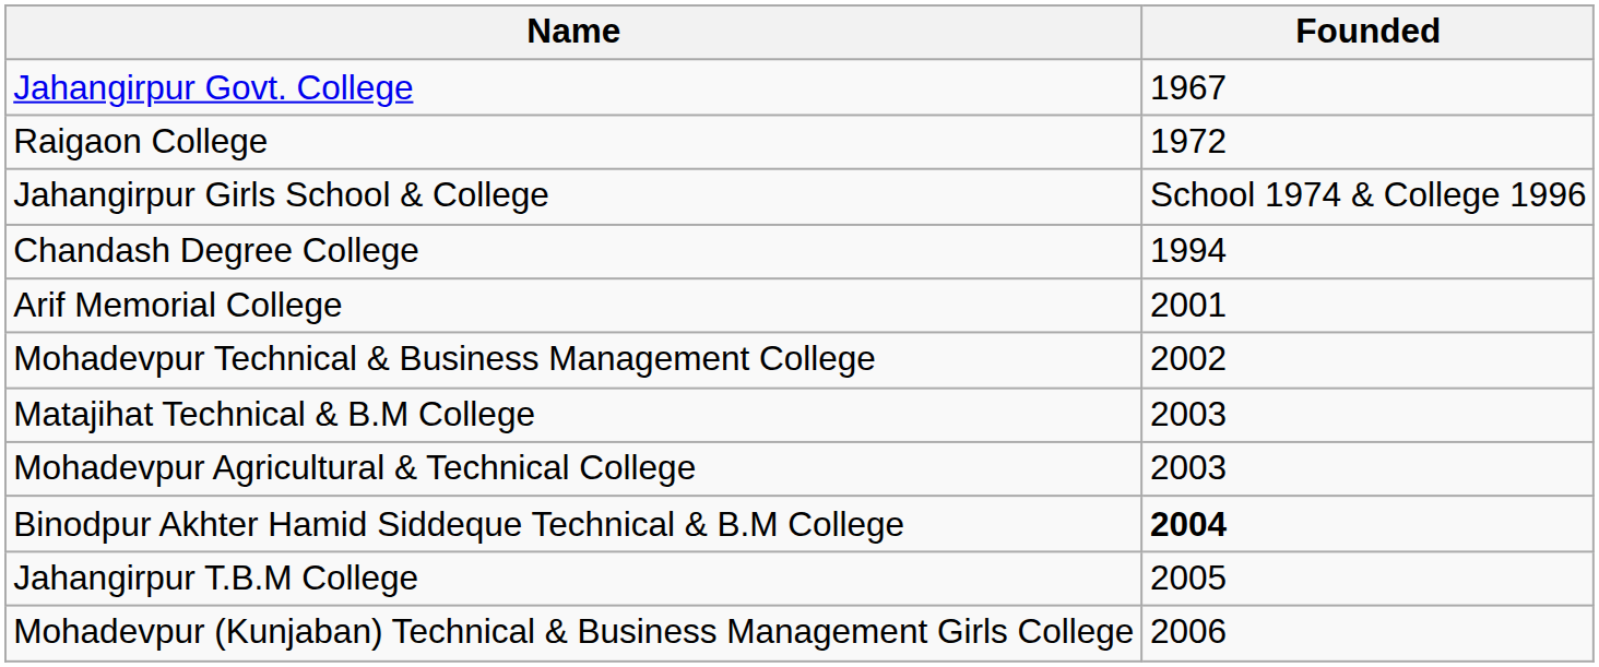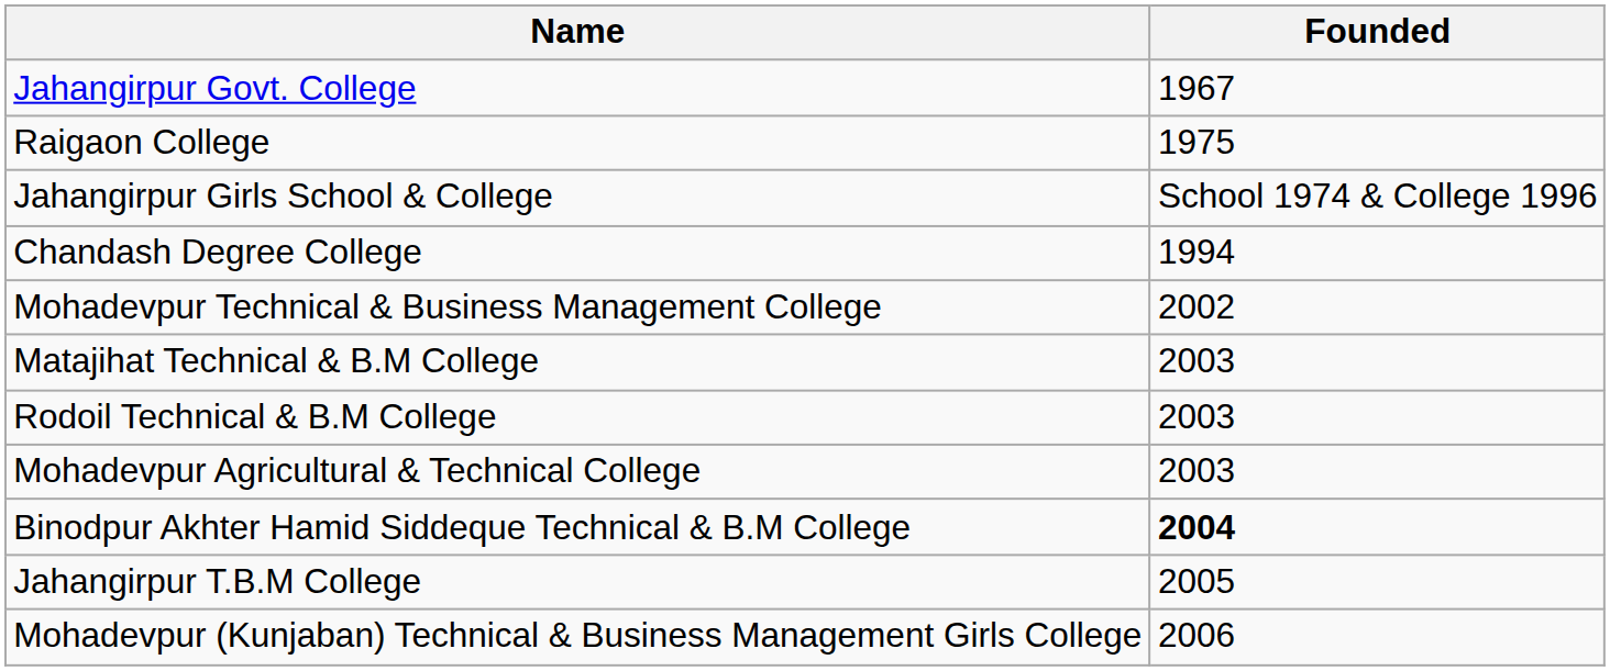Raigaon College | Founded: 1972 -> 1975
- row: Arif Memorial College | 2001
+ row: Rodoil Technical & B.M College | 2003
